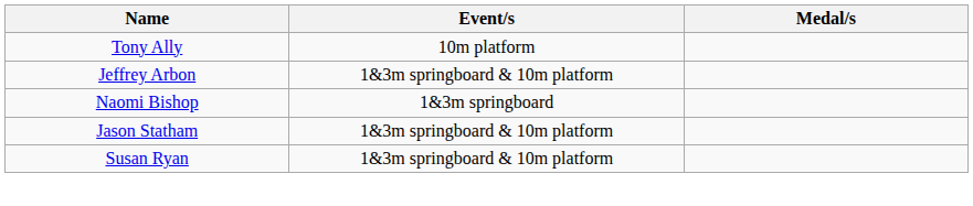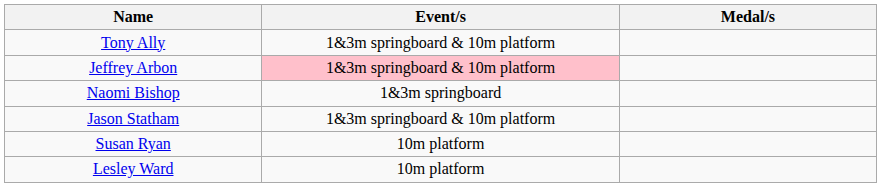Tony Ally | Event/s: 10m platform -> 1&3m springboard & 10m platform
Jeffrey Arbon | Event/s: no background -> pink background
Susan Ryan | Event/s: 1&3m springboard & 10m platform -> 10m platform
+ row: Lesley Ward | 10m platform
